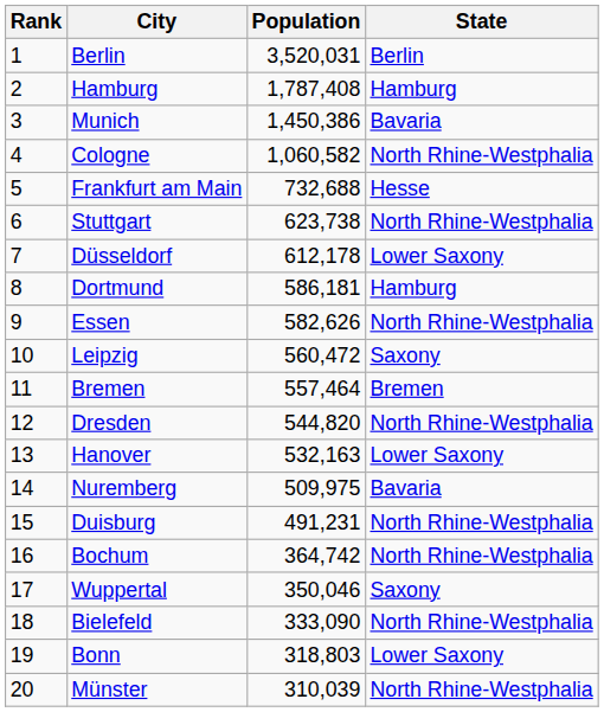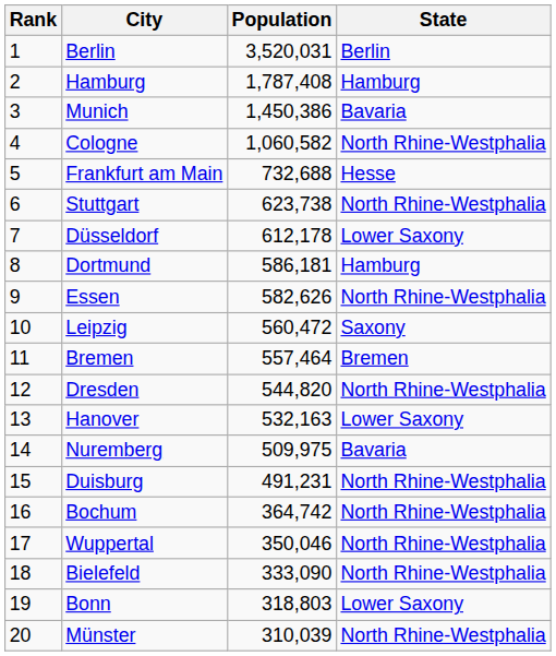Wuppertal | State: Saxony -> North Rhine-Westphalia
